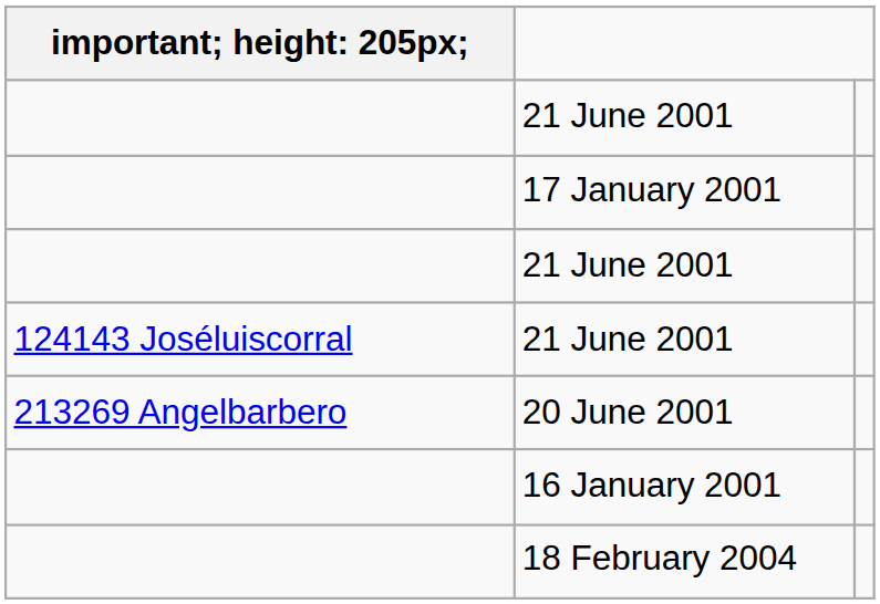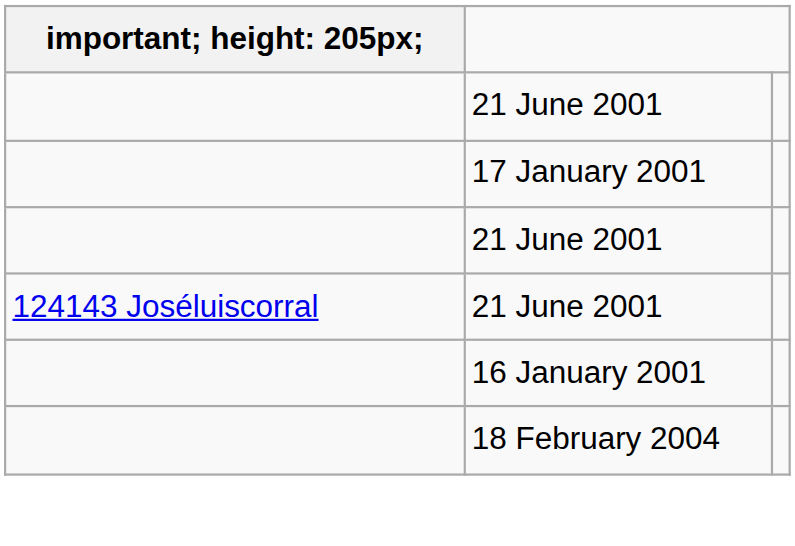- row: 213269 Angelbarbero | 20 June 2001
